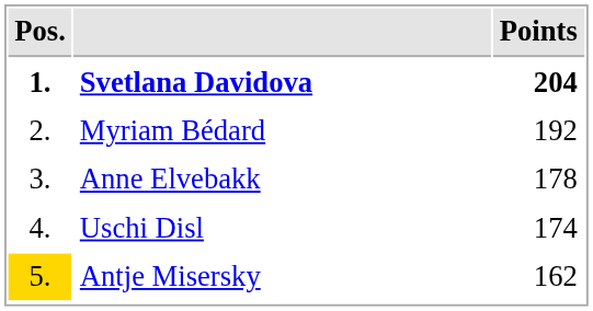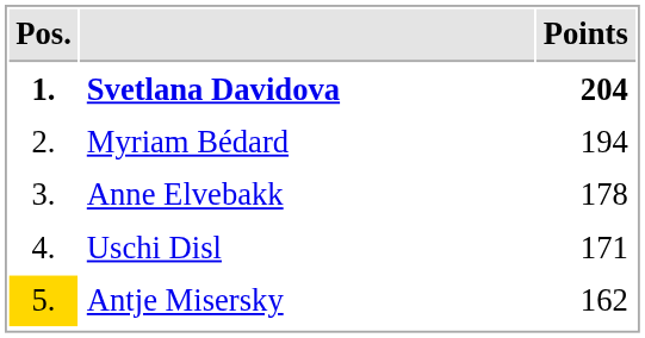Myriam Bédard | Points: 192 -> 194
Uschi Disl | Points: 174 -> 171
